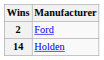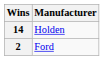rows swapped: 14 <-> 2
